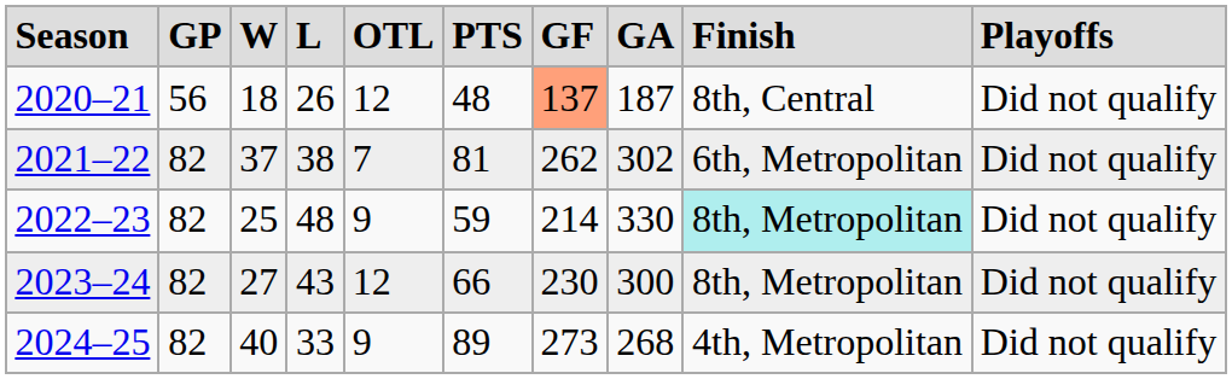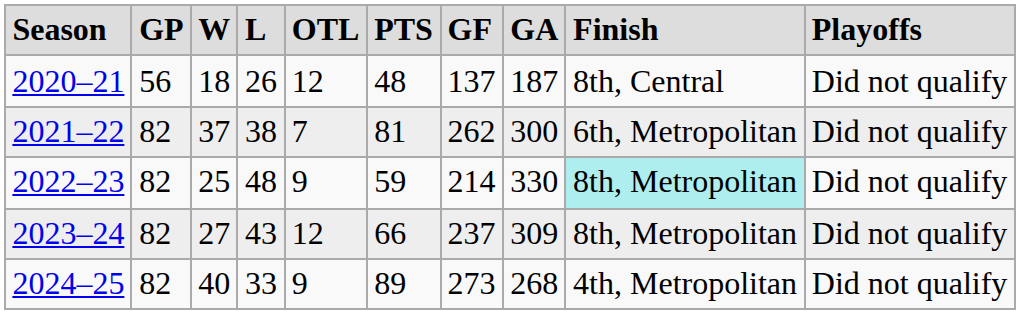2020–21 | column 7: lightsalmon background -> no background
2021–22 | column 8: 302 -> 300
2023–24 | column 7: 230 -> 237
2023–24 | column 8: 300 -> 309
